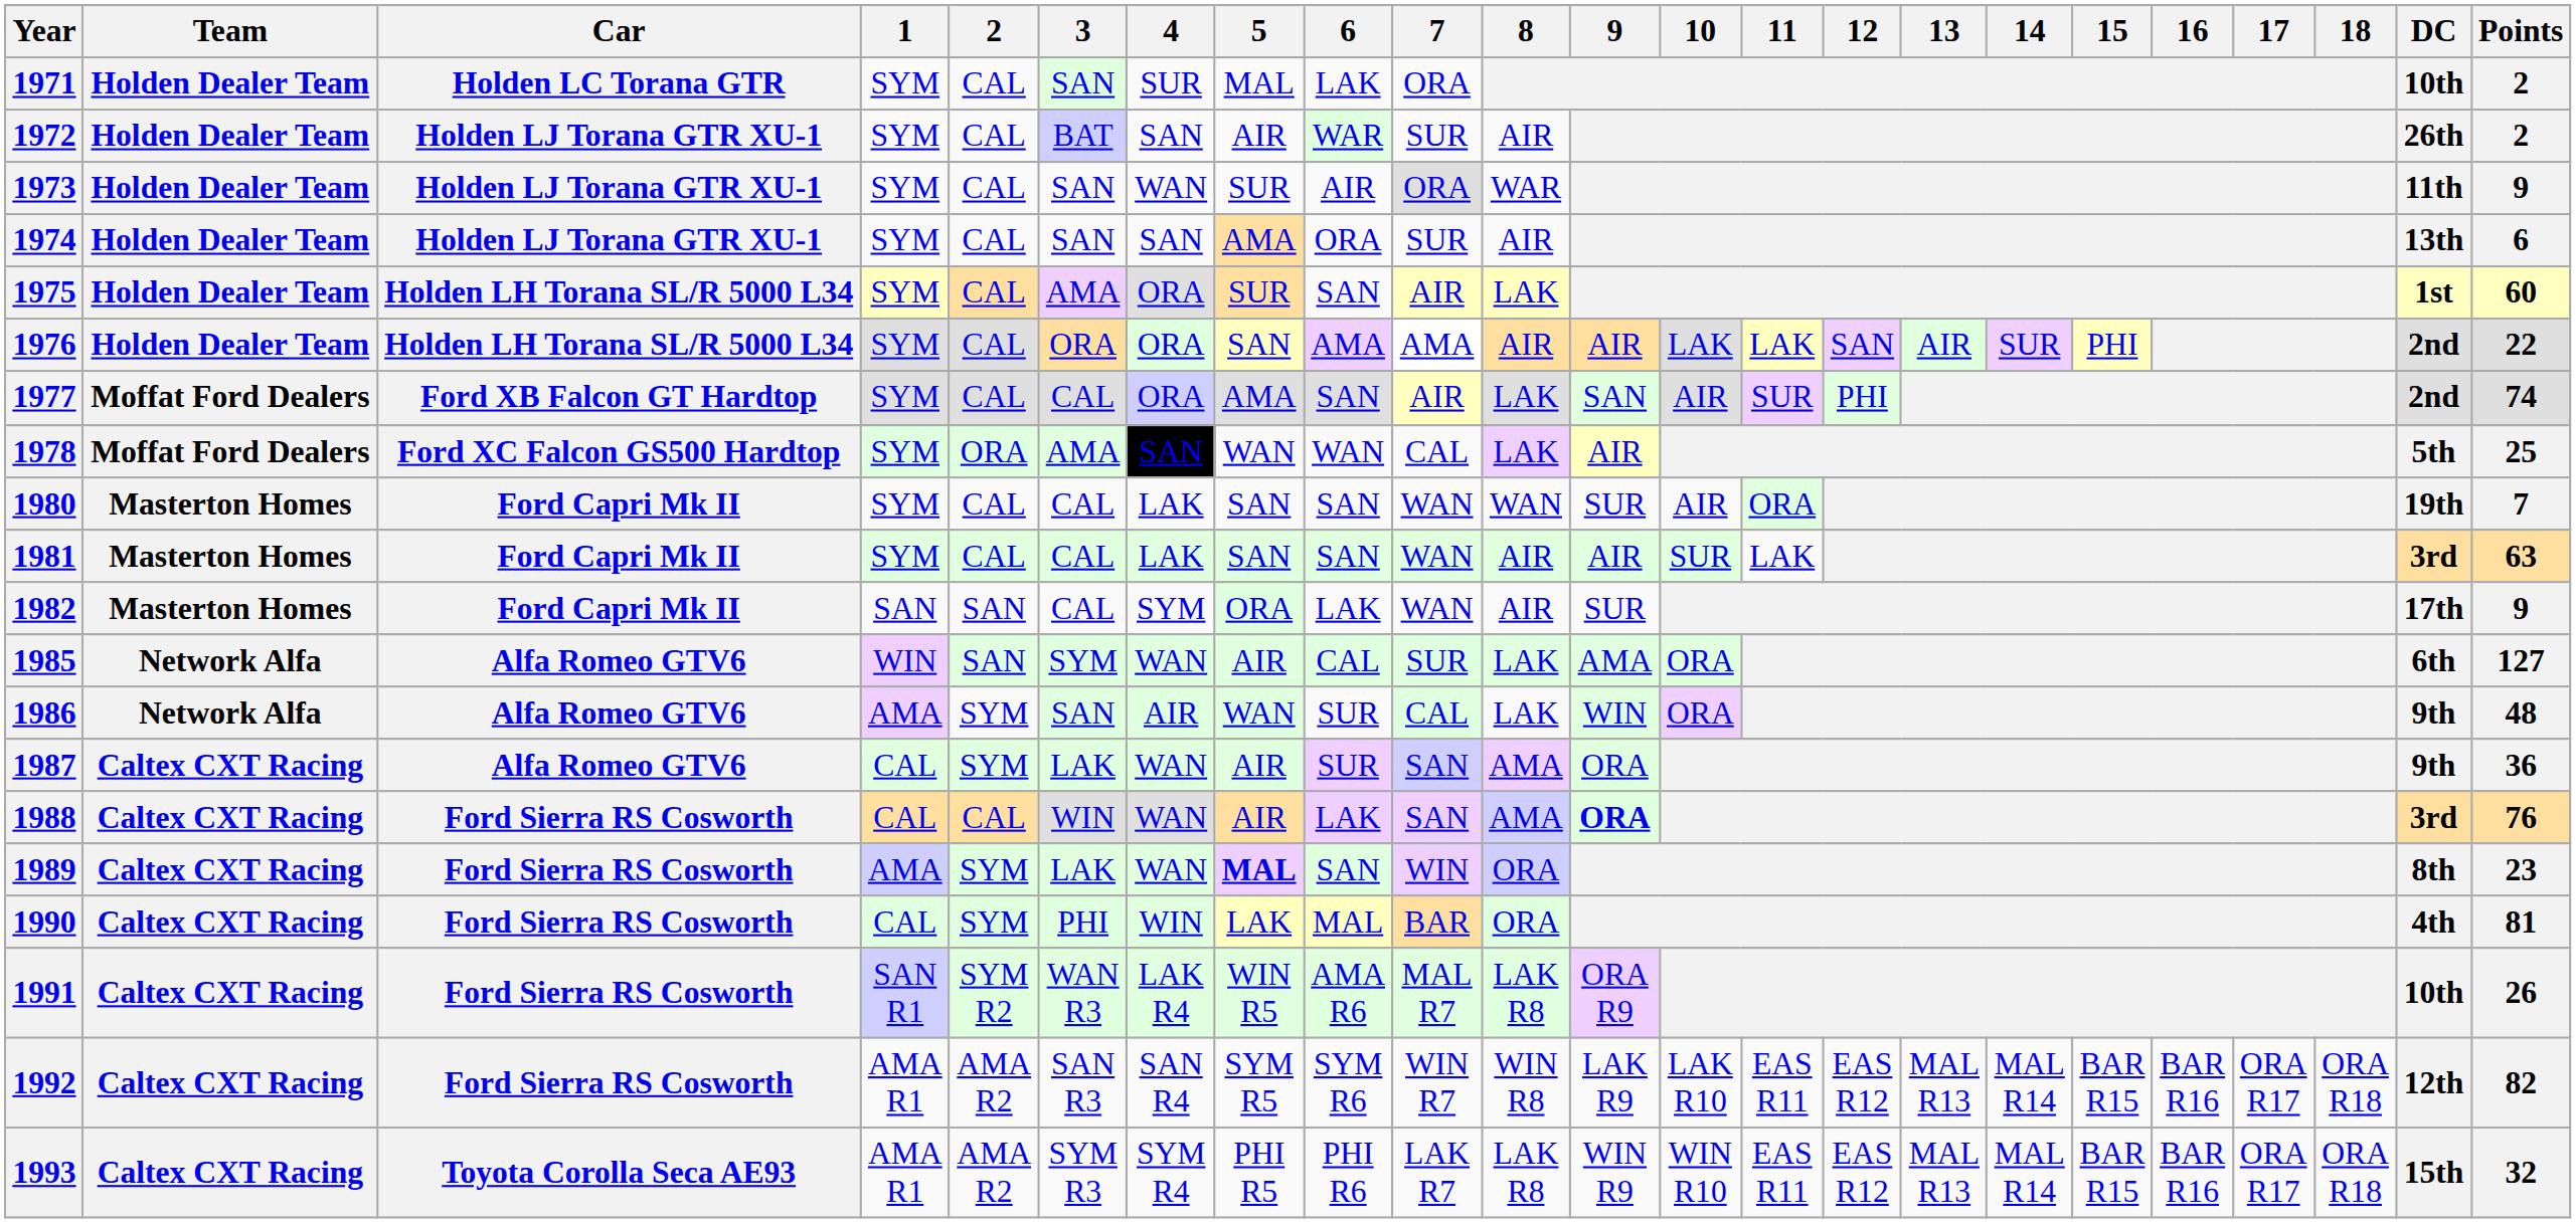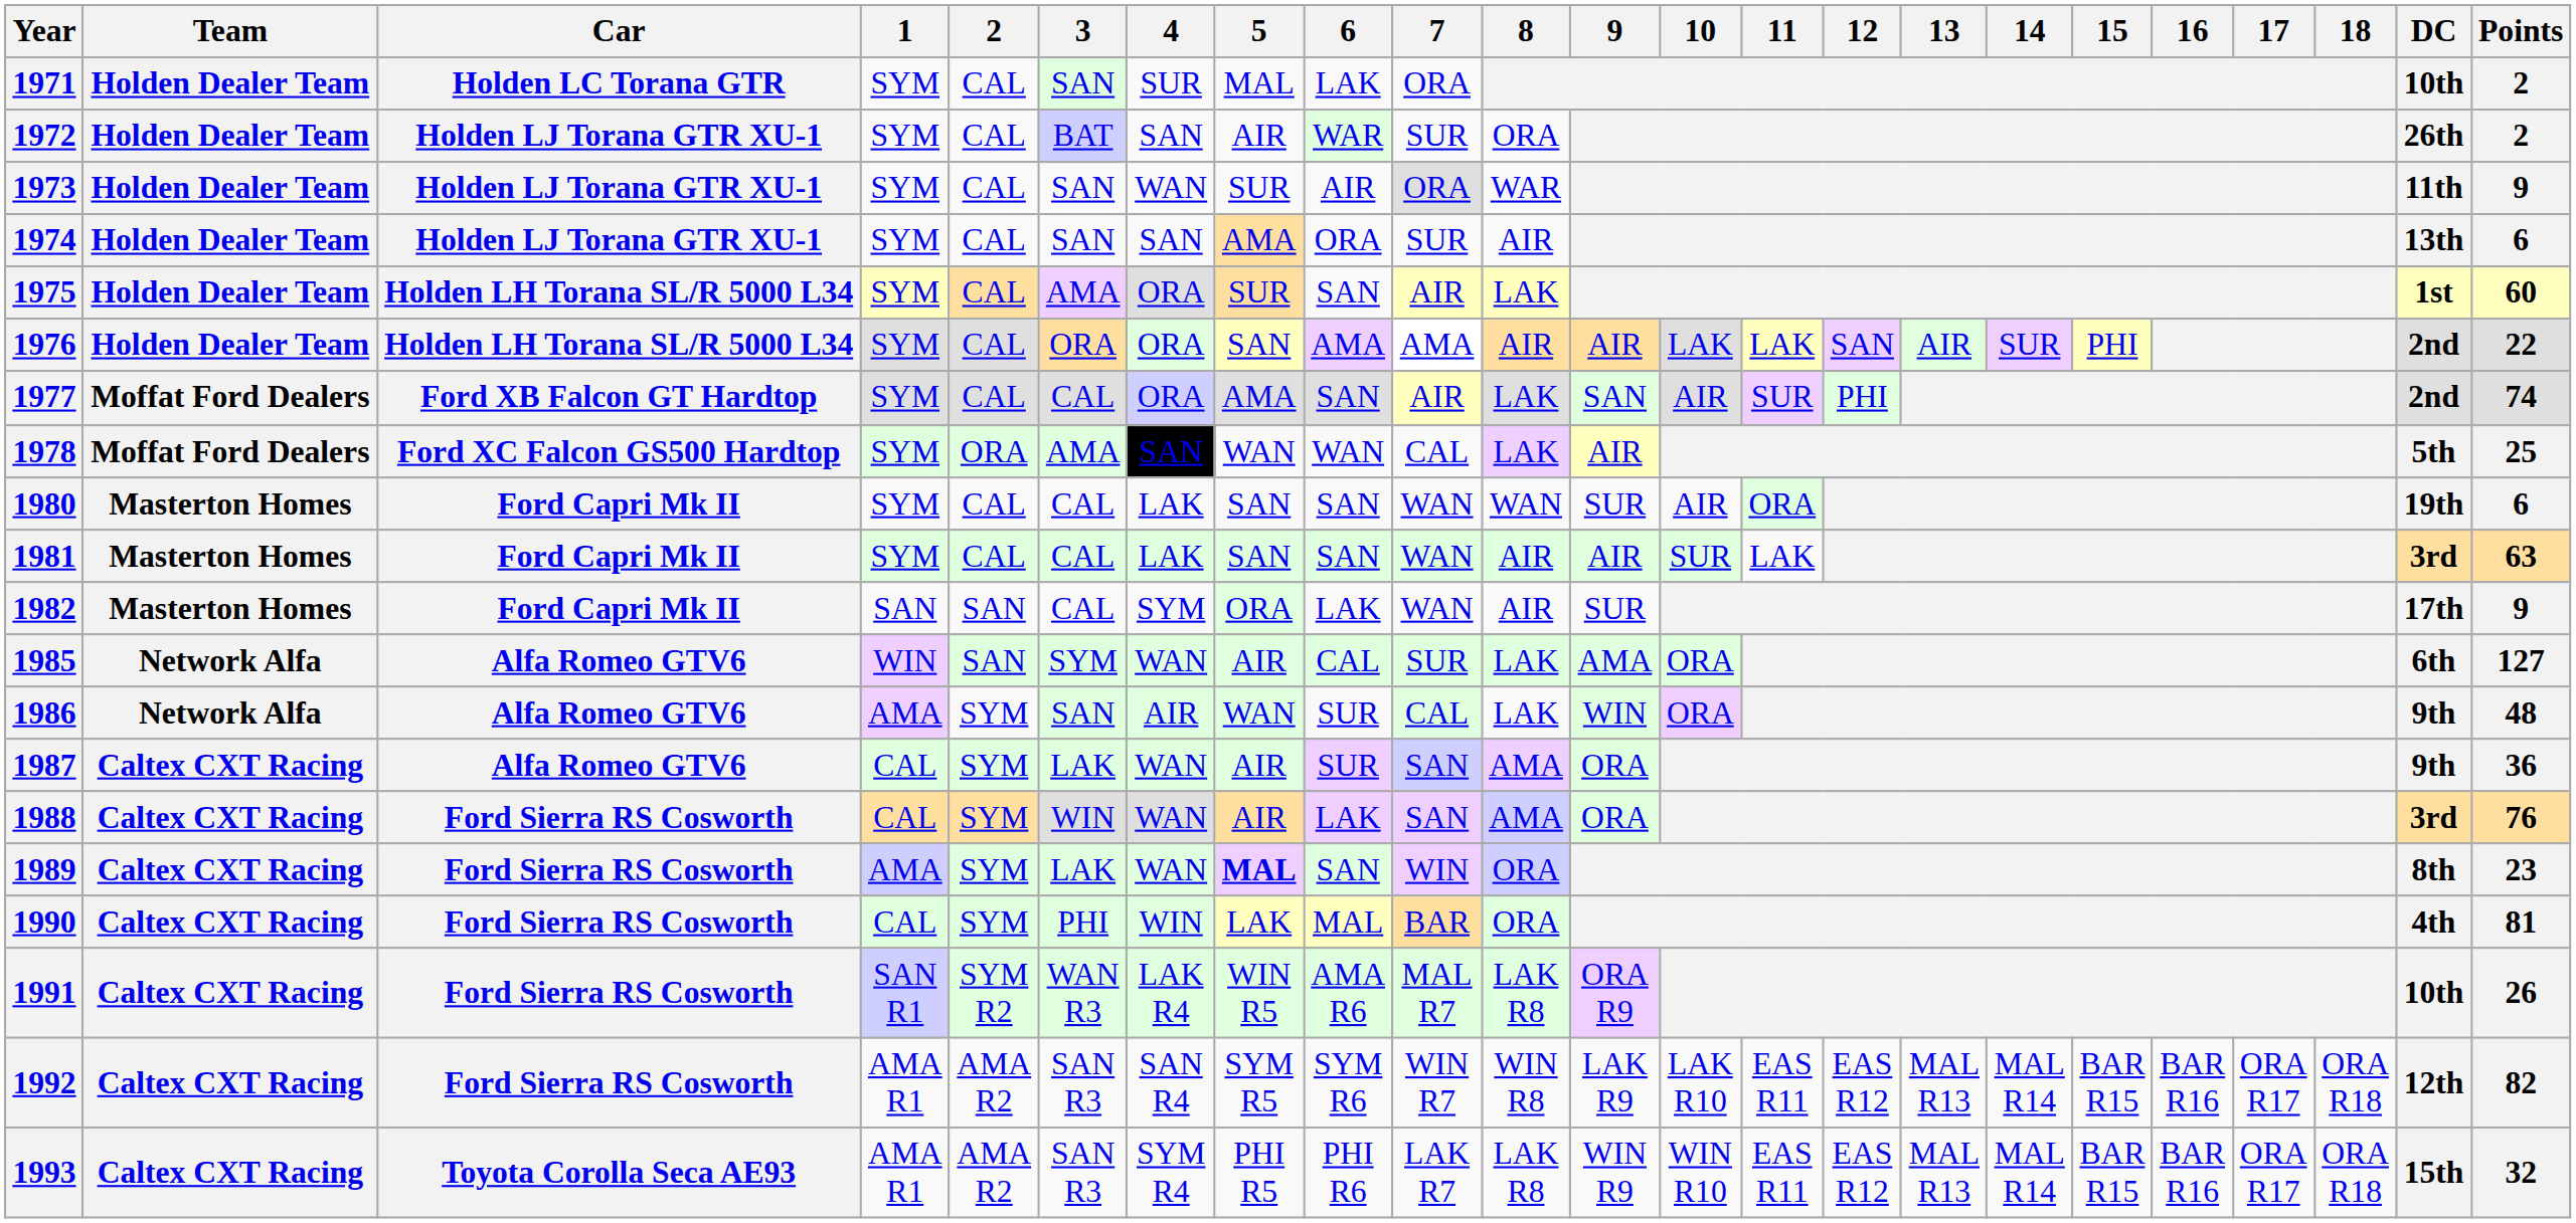1972 | 8: AIR -> ORA
1980 | Points: 7 -> 6
1988 | 2: CAL -> SYM
1988 | 9: bold -> normal
1993 | 3: SYM R3 -> SAN R3
